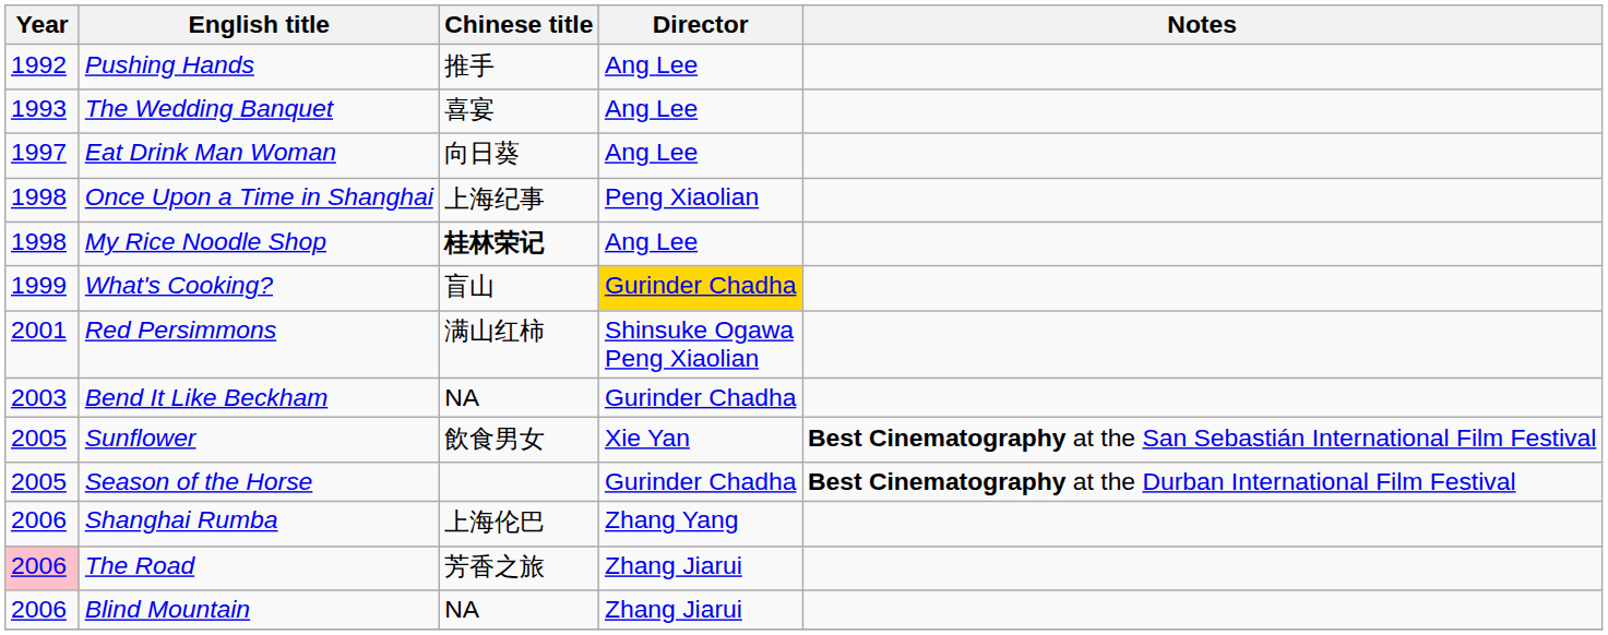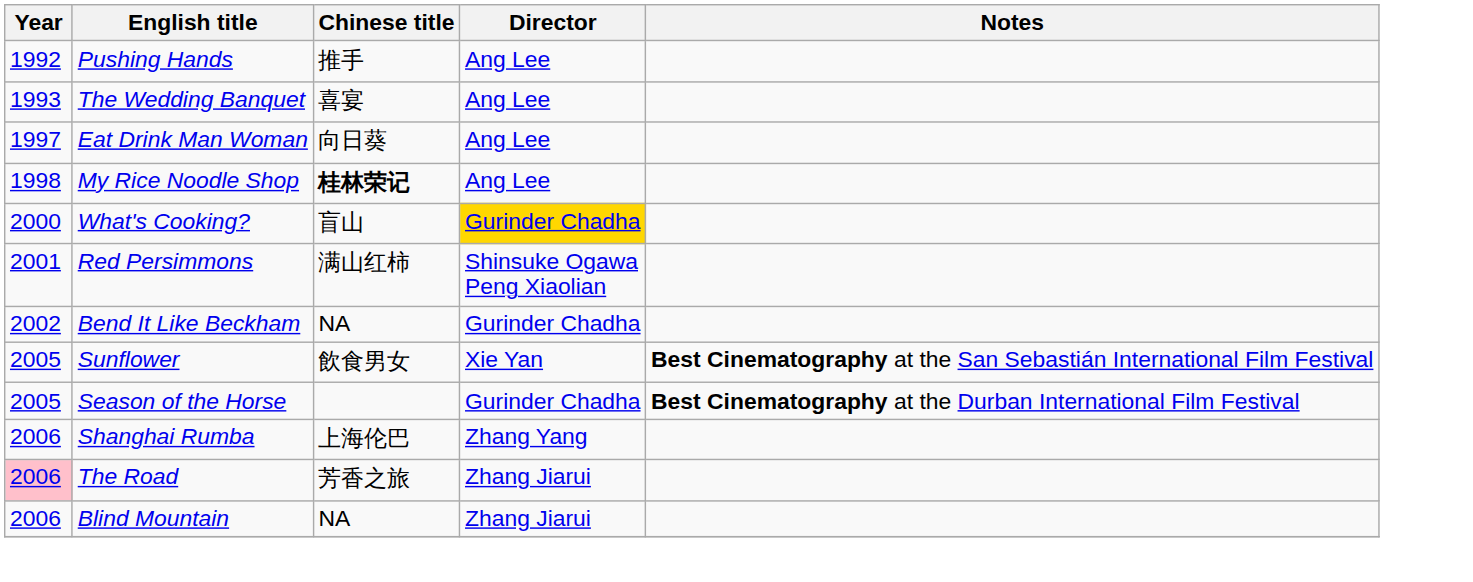- row: 1998 | Once Upon a Time in Shanghai | 上海纪事 | Peng Xiaolian
What's Cooking? | Year: 1999 -> 2000
Bend It Like Beckham | Year: 2003 -> 2002
